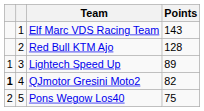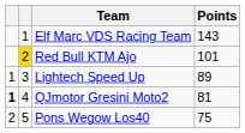Red Bull KTM Ajo | column 2: no background -> gold background
Red Bull KTM Ajo | Points: 128 -> 101
QJmotor Gresini Moto2 | Points: 82 -> 81
